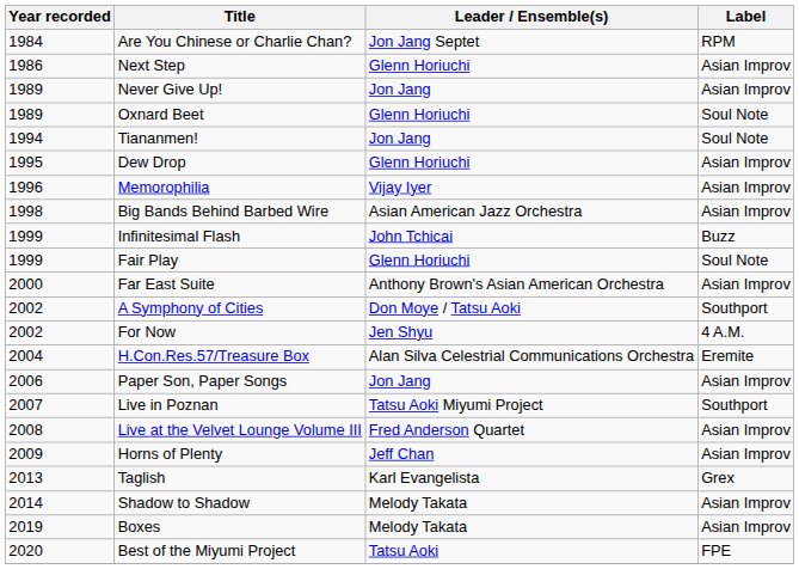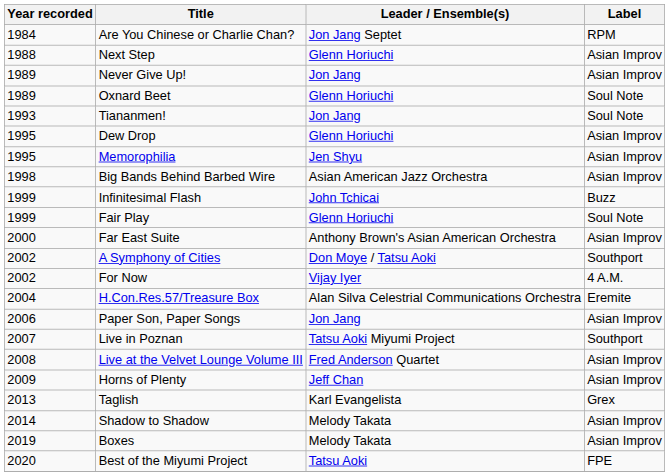Next Step | Year recorded: 1986 -> 1988
Tiananmen! | Year recorded: 1994 -> 1993
Memorophilia | Year recorded: 1996 -> 1995
Memorophilia | Leader / Ensemble(s): Vijay Iyer -> Jen Shyu
For Now | Leader / Ensemble(s): Jen Shyu -> Vijay Iyer
